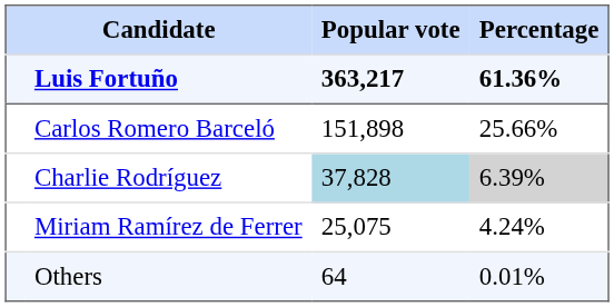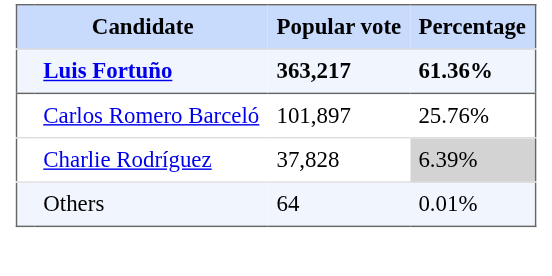Carlos Romero Barceló | Popular vote: 151,898 -> 101,897
Carlos Romero Barceló | Percentage: 25.66% -> 25.76%
Charlie Rodríguez | Popular vote: lightblue background -> no background
- row: Miriam Ramírez de Ferrer | 25,075 | 4.24%
